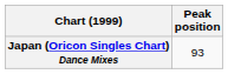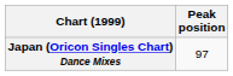Japan (Oricon Singles Chart) Dance Mixes | Peak position: 93 -> 97
